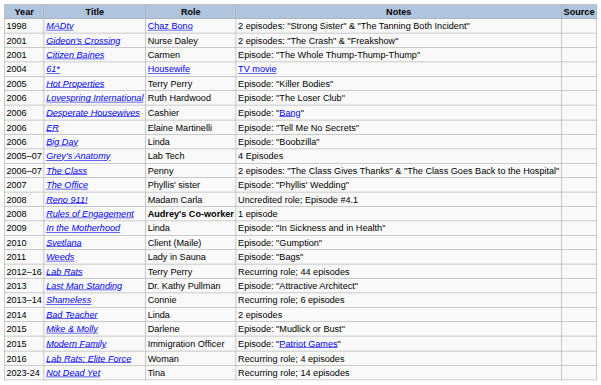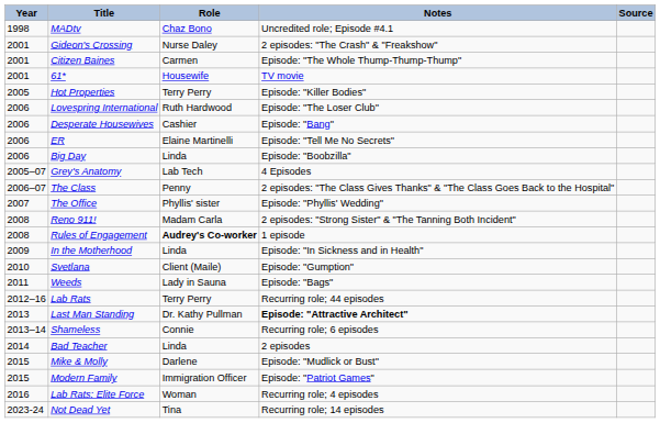MADtv | Notes: 2 episodes: "Strong Sister" & "The Tanning Both Incident" -> Uncredited role; Episode #4.1
61* | Year: 2004 -> 2001
Reno 911! | Notes: Uncredited role; Episode #4.1 -> 2 episodes: "Strong Sister" & "The Tanning Both Incident"
Last Man Standing | Notes: normal -> bold
